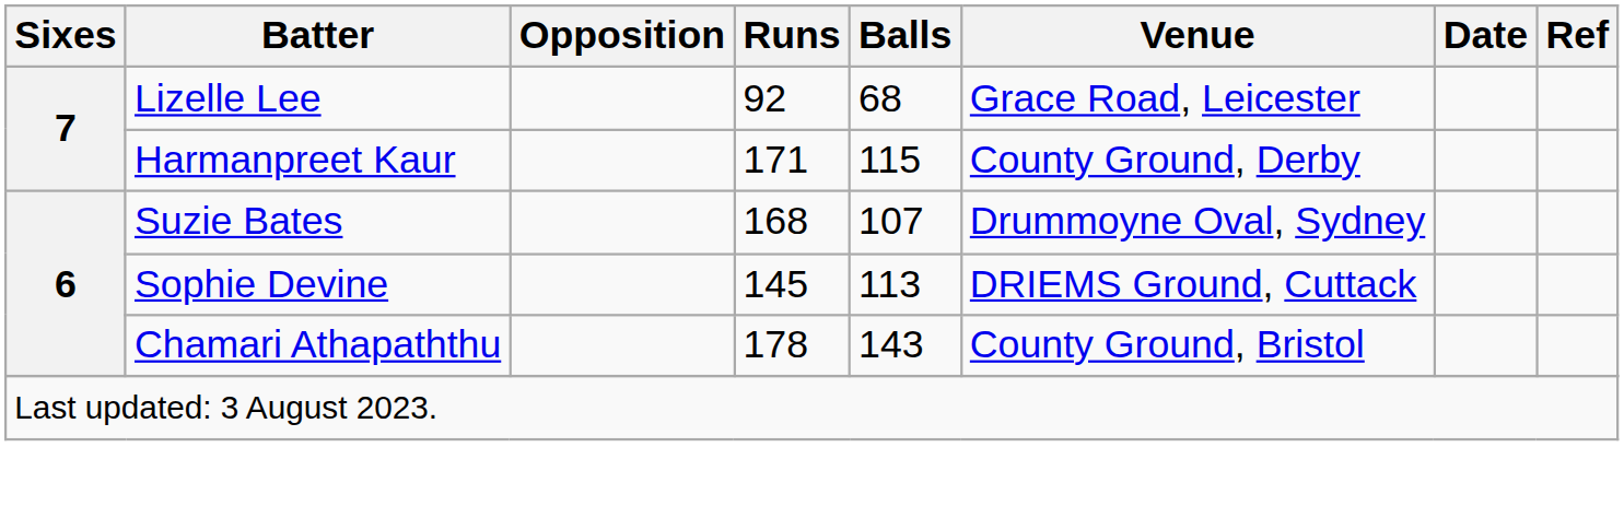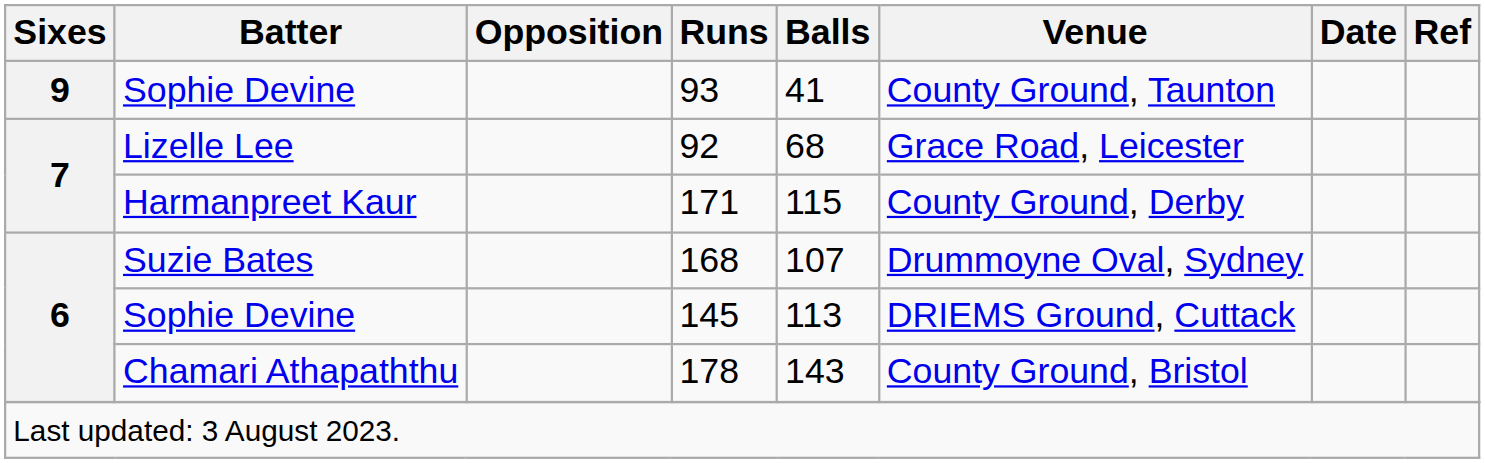+ row: 9 | Sophie Devine | 93 | 41 | County Ground, Taunton
